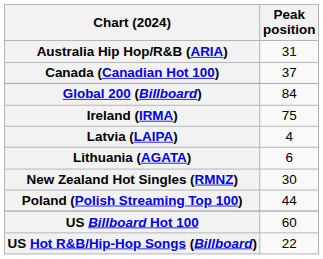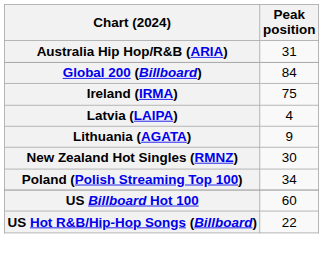- row: Canada (Canadian Hot 100) | 37
Lithuania (AGATA) | Peak position: 6 -> 9
Poland (Polish Streaming Top 100) | Peak position: 44 -> 34
